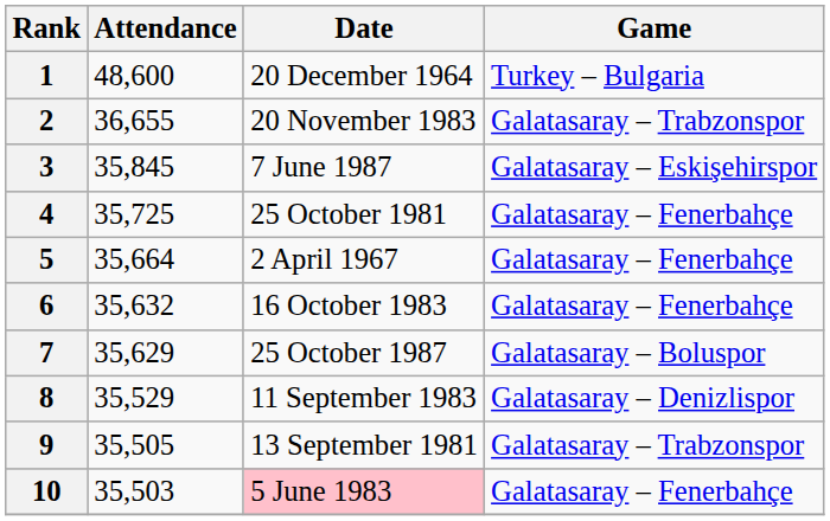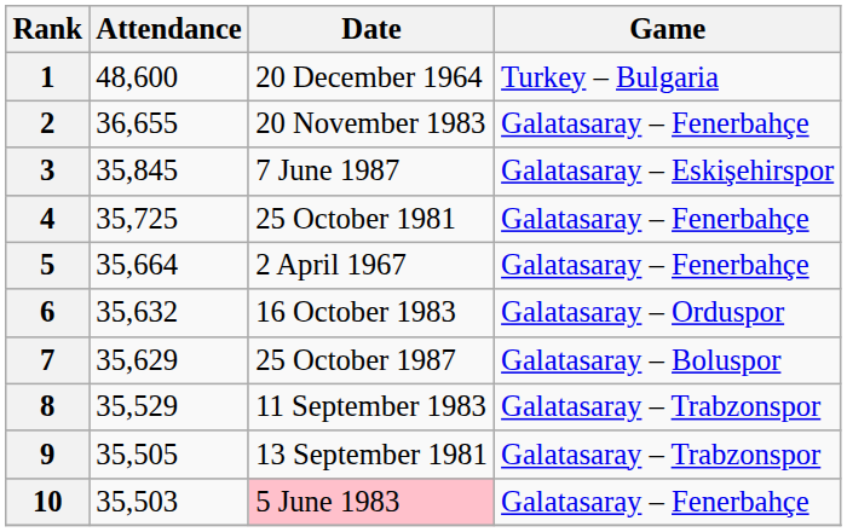2 | Game: Galatasaray – Trabzonspor -> Galatasaray – Fenerbahçe
6 | Game: Galatasaray – Fenerbahçe -> Galatasaray – Orduspor
8 | Game: Galatasaray – Denizlispor -> Galatasaray – Trabzonspor
